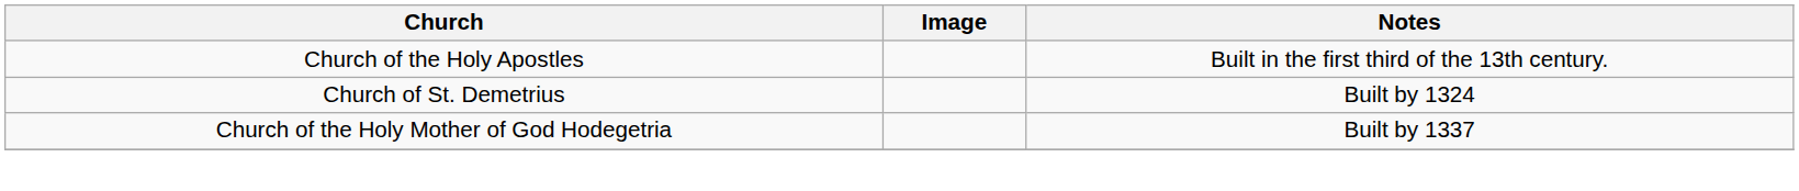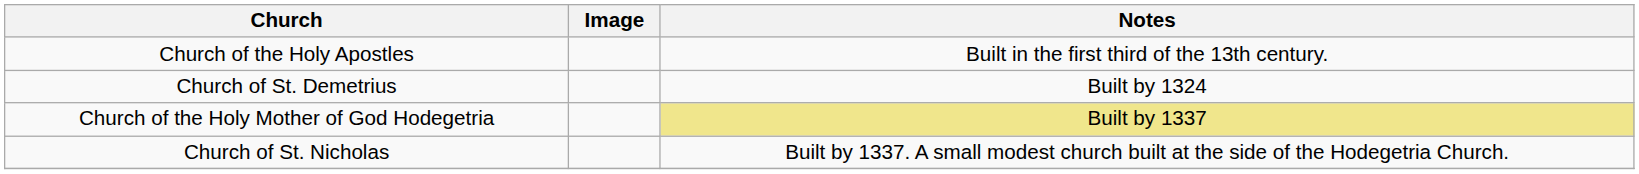Church of the Holy Mother of God Hodegetria | Notes: no background -> khaki background
+ row: Church of St. Nicholas | Built by 1337. A small modest church built at the side of the Hodegetria Church.
